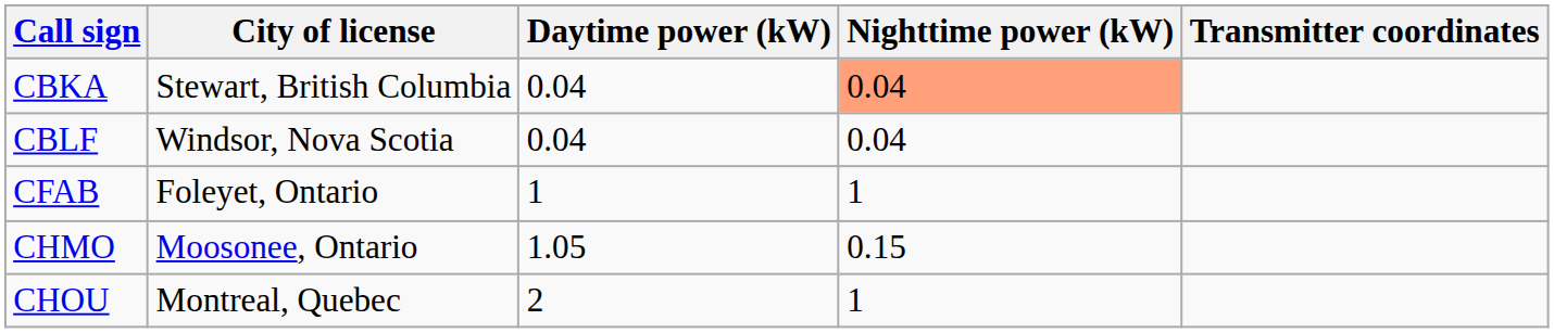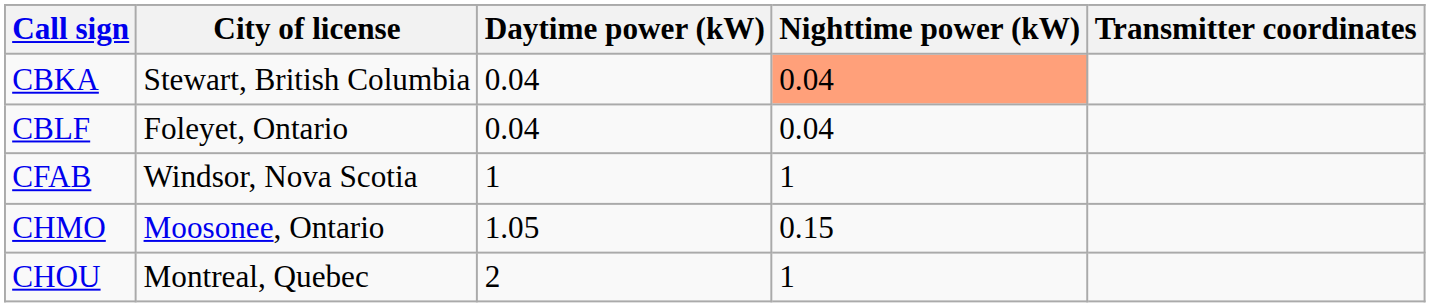CBLF | City of license: Windsor, Nova Scotia -> Foleyet, Ontario
CFAB | City of license: Foleyet, Ontario -> Windsor, Nova Scotia
